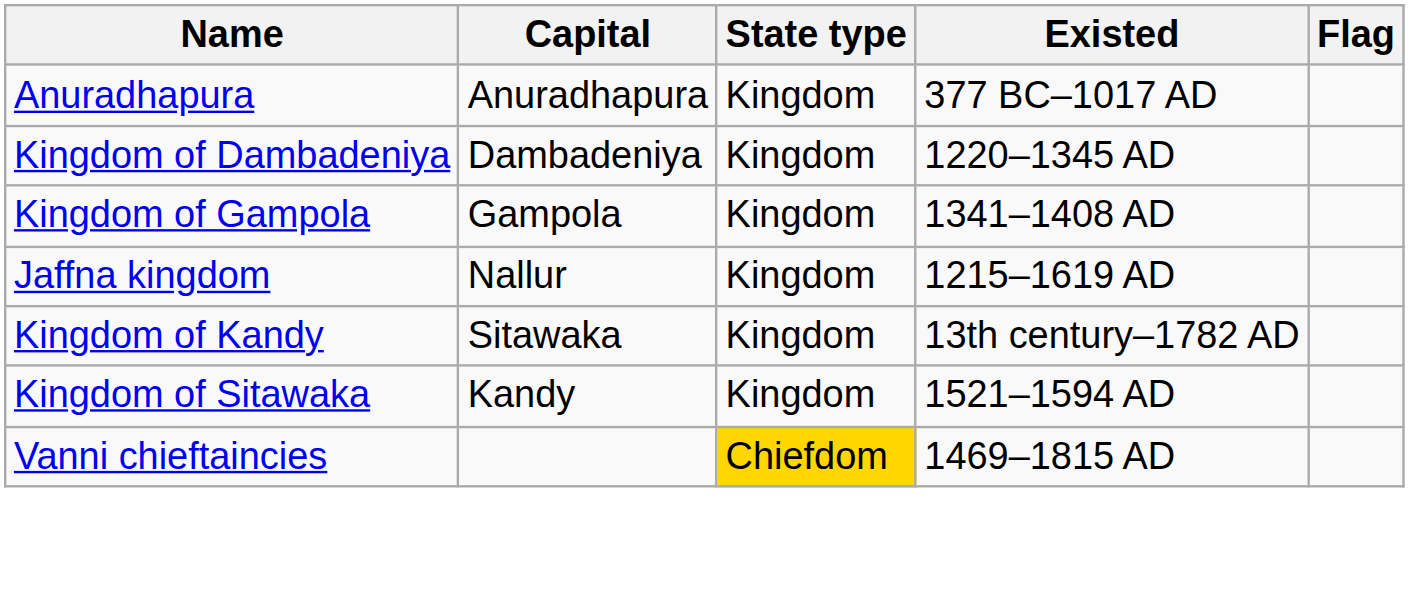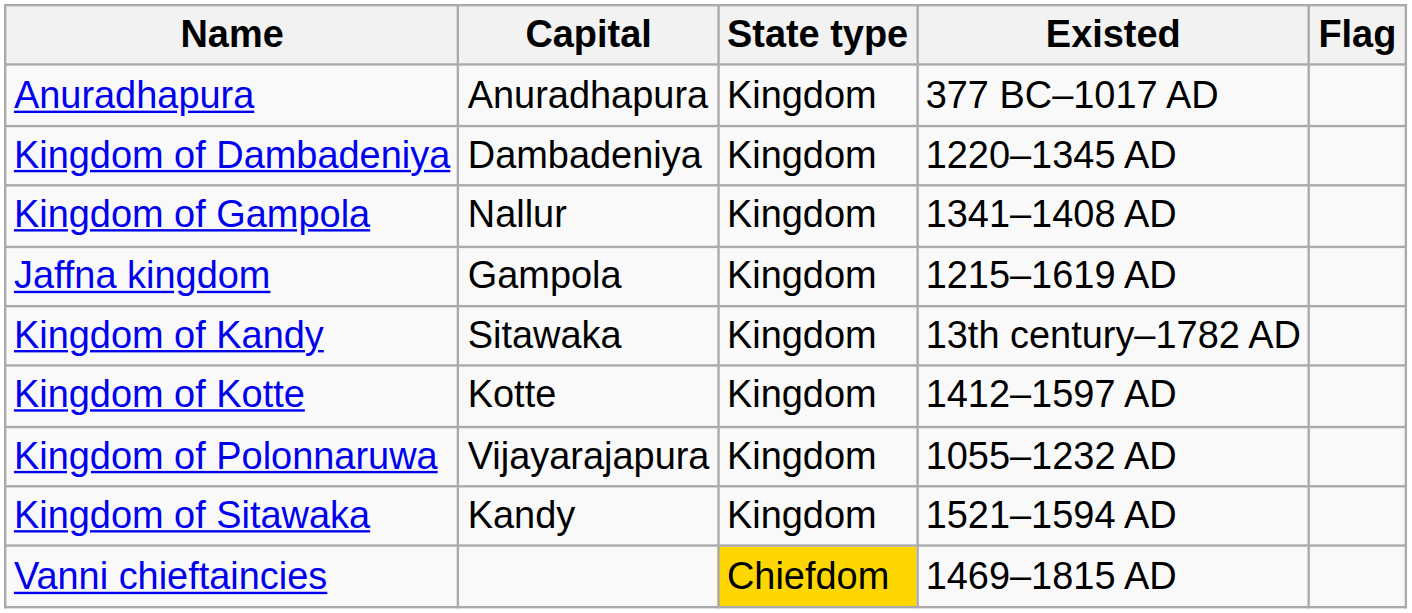Kingdom of Gampola | Capital: Gampola -> Nallur
Jaffna kingdom | Capital: Nallur -> Gampola
+ row: Kingdom of Kotte | Kotte | Kingdom | 1412–1597 AD
+ row: Kingdom of Polonnaruwa | Vijayarajapura | Kingdom | 1055–1232 AD
